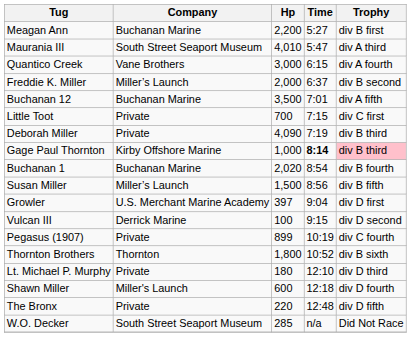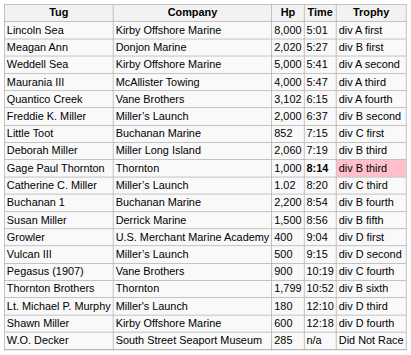+ row: Lincoln Sea | Kirby Offshore Marine | 8,000 | 5:01 | div A first
Meagan Ann | Company: Buchanan Marine -> Donjon Marine
Meagan Ann | Hp: 2,200 -> 2,020
+ row: Weddell Sea | Kirby Offshore Marine | 5,000 | 5:41 | div A second
Maurania III | Company: South Street Seaport Museum -> McAllister Towing
Maurania III | Hp: 4,010 -> 4,000
Quantico Creek | Hp: 3,000 -> 3,102
- row: Buchanan 12 | Buchanan Marine | 3,500 | 7:01 | div A fifth
Little Toot | Company: Private -> Buchanan Marine
Little Toot | Hp: 700 -> 852
Deborah Miller | Company: Private -> Miller Long Island
Deborah Miller | Hp: 4,090 -> 2,060
Gage Paul Thornton | Company: Kirby Offshore Marine -> Thornton
+ row: Catherine C. Miller | Miller’s Launch | 1.02 | 8:20 | div C third
Buchanan 1 | Hp: 2,020 -> 2,200
Susan Miller | Company: Miller’s Launch -> Derrick Marine
Growler | Hp: 397 -> 400
Vulcan III | Company: Derrick Marine -> Miller’s Launch
Vulcan III | Hp: 100 -> 500
Pegasus (1907) | Company: Private -> Vane Brothers
Pegasus (1907) | Hp: 899 -> 900
Thornton Brothers | Hp: 1,800 -> 1,799
Lt. Michael P. Murphy | Company: Private -> Miller's Launch
Shawn Miller | Company: Miller's Launch -> Kirby Offshore Marine
- row: The Bronx | Private | 220 | 12:48 | div D fifth
